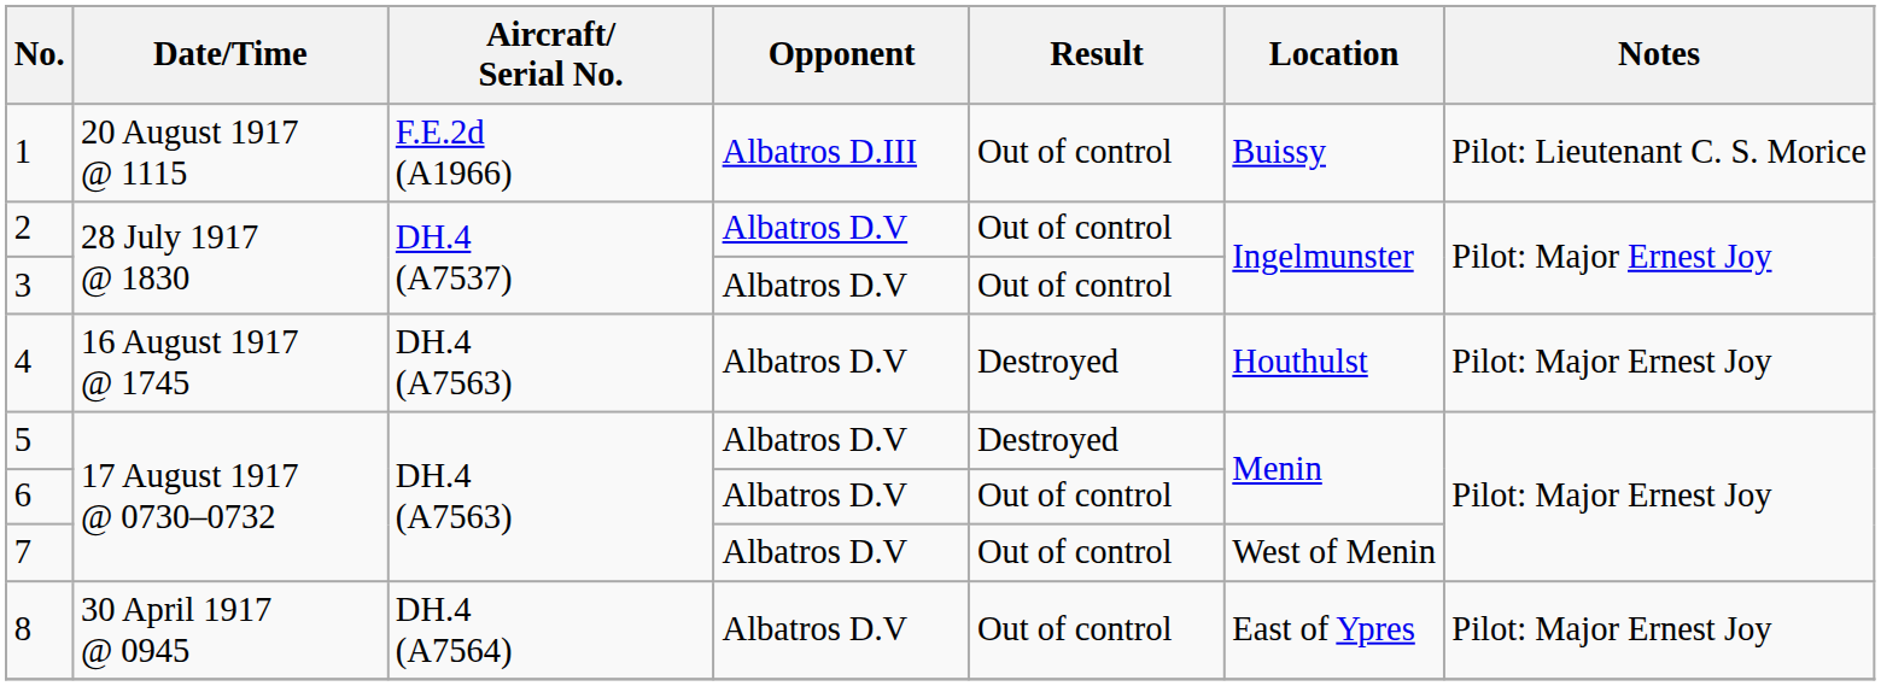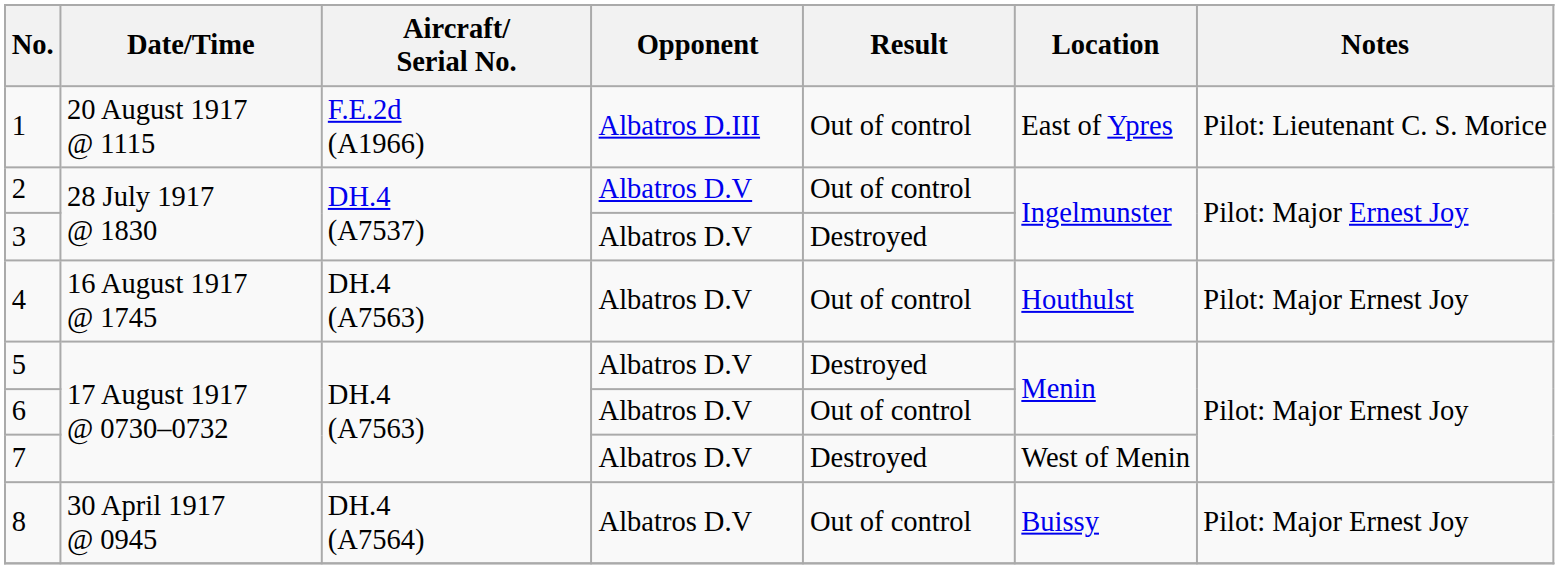1 | Location: Buissy -> East of Ypres
3 | Result: Out of control -> Destroyed
4 | Result: Destroyed -> Out of control
7 | Result: Out of control -> Destroyed
8 | Location: East of Ypres -> Buissy
